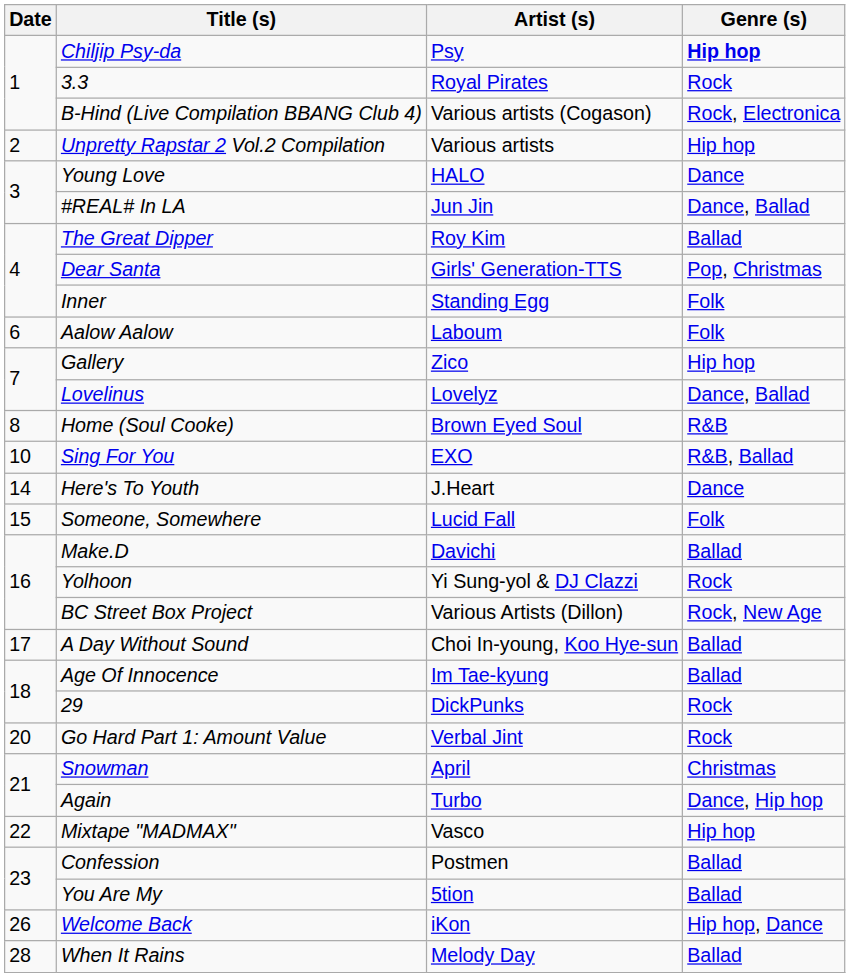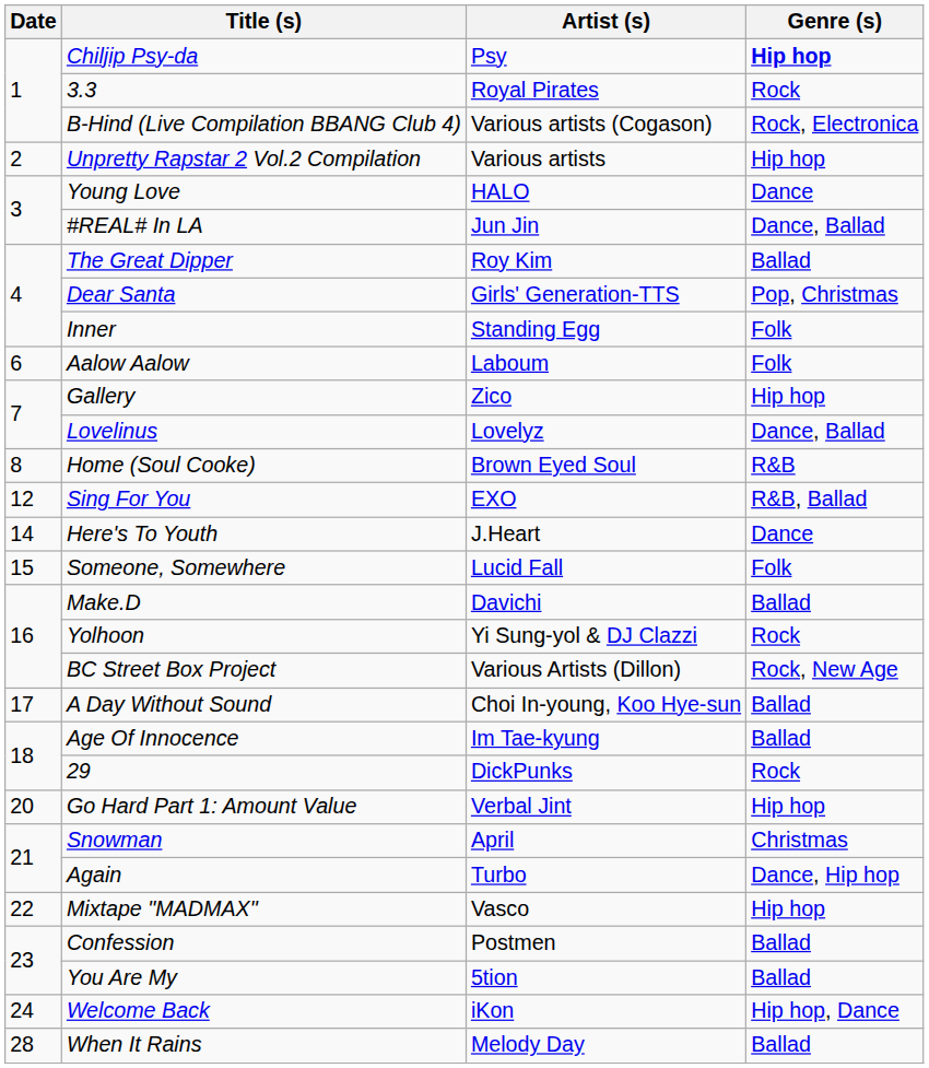Sing For You | Date: 10 -> 12
Go Hard Part 1: Amount Value | Genre (s): Rock -> Hip hop
Welcome Back | Date: 26 -> 24
